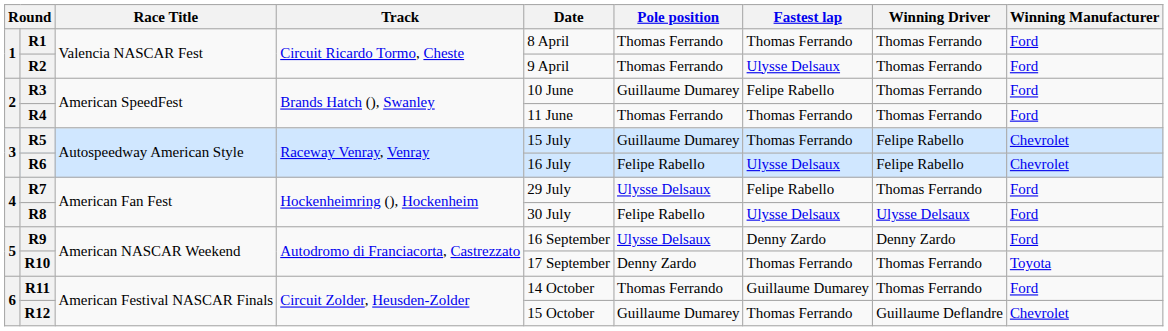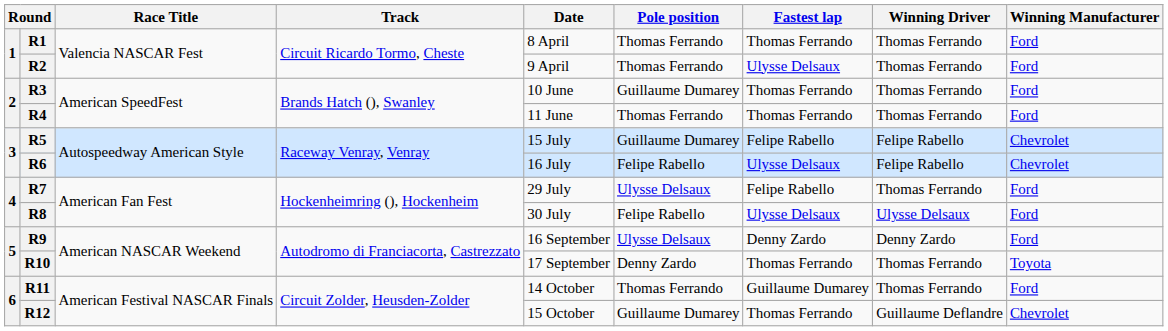R3 | Fastest lap: Felipe Rabello -> Thomas Ferrando
R5 | Fastest lap: Thomas Ferrando -> Felipe Rabello
